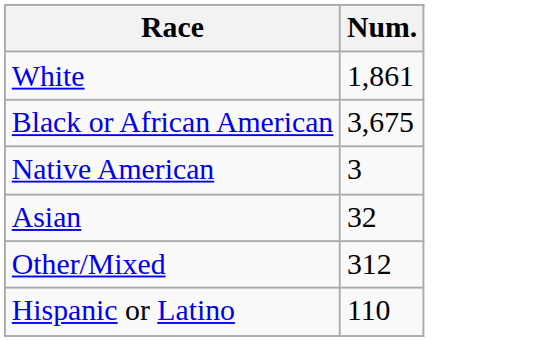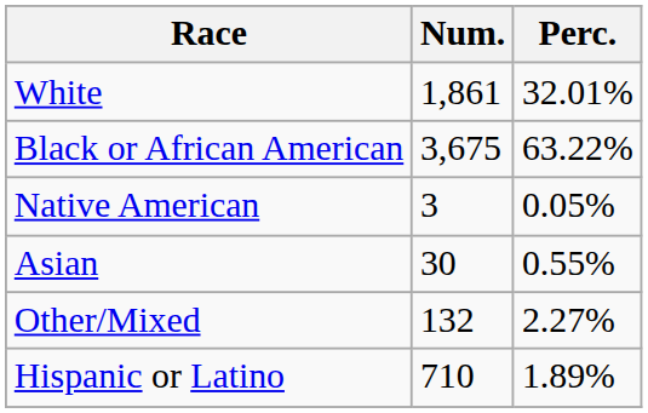+ column: Perc. | 32.01% | 63.22% | 0.05% | 0.55% | 2.27% | 1.89%
Asian | Num.: 32 -> 30
Other/Mixed | Num.: 312 -> 132
Hispanic or Latino | Num.: 110 -> 710
